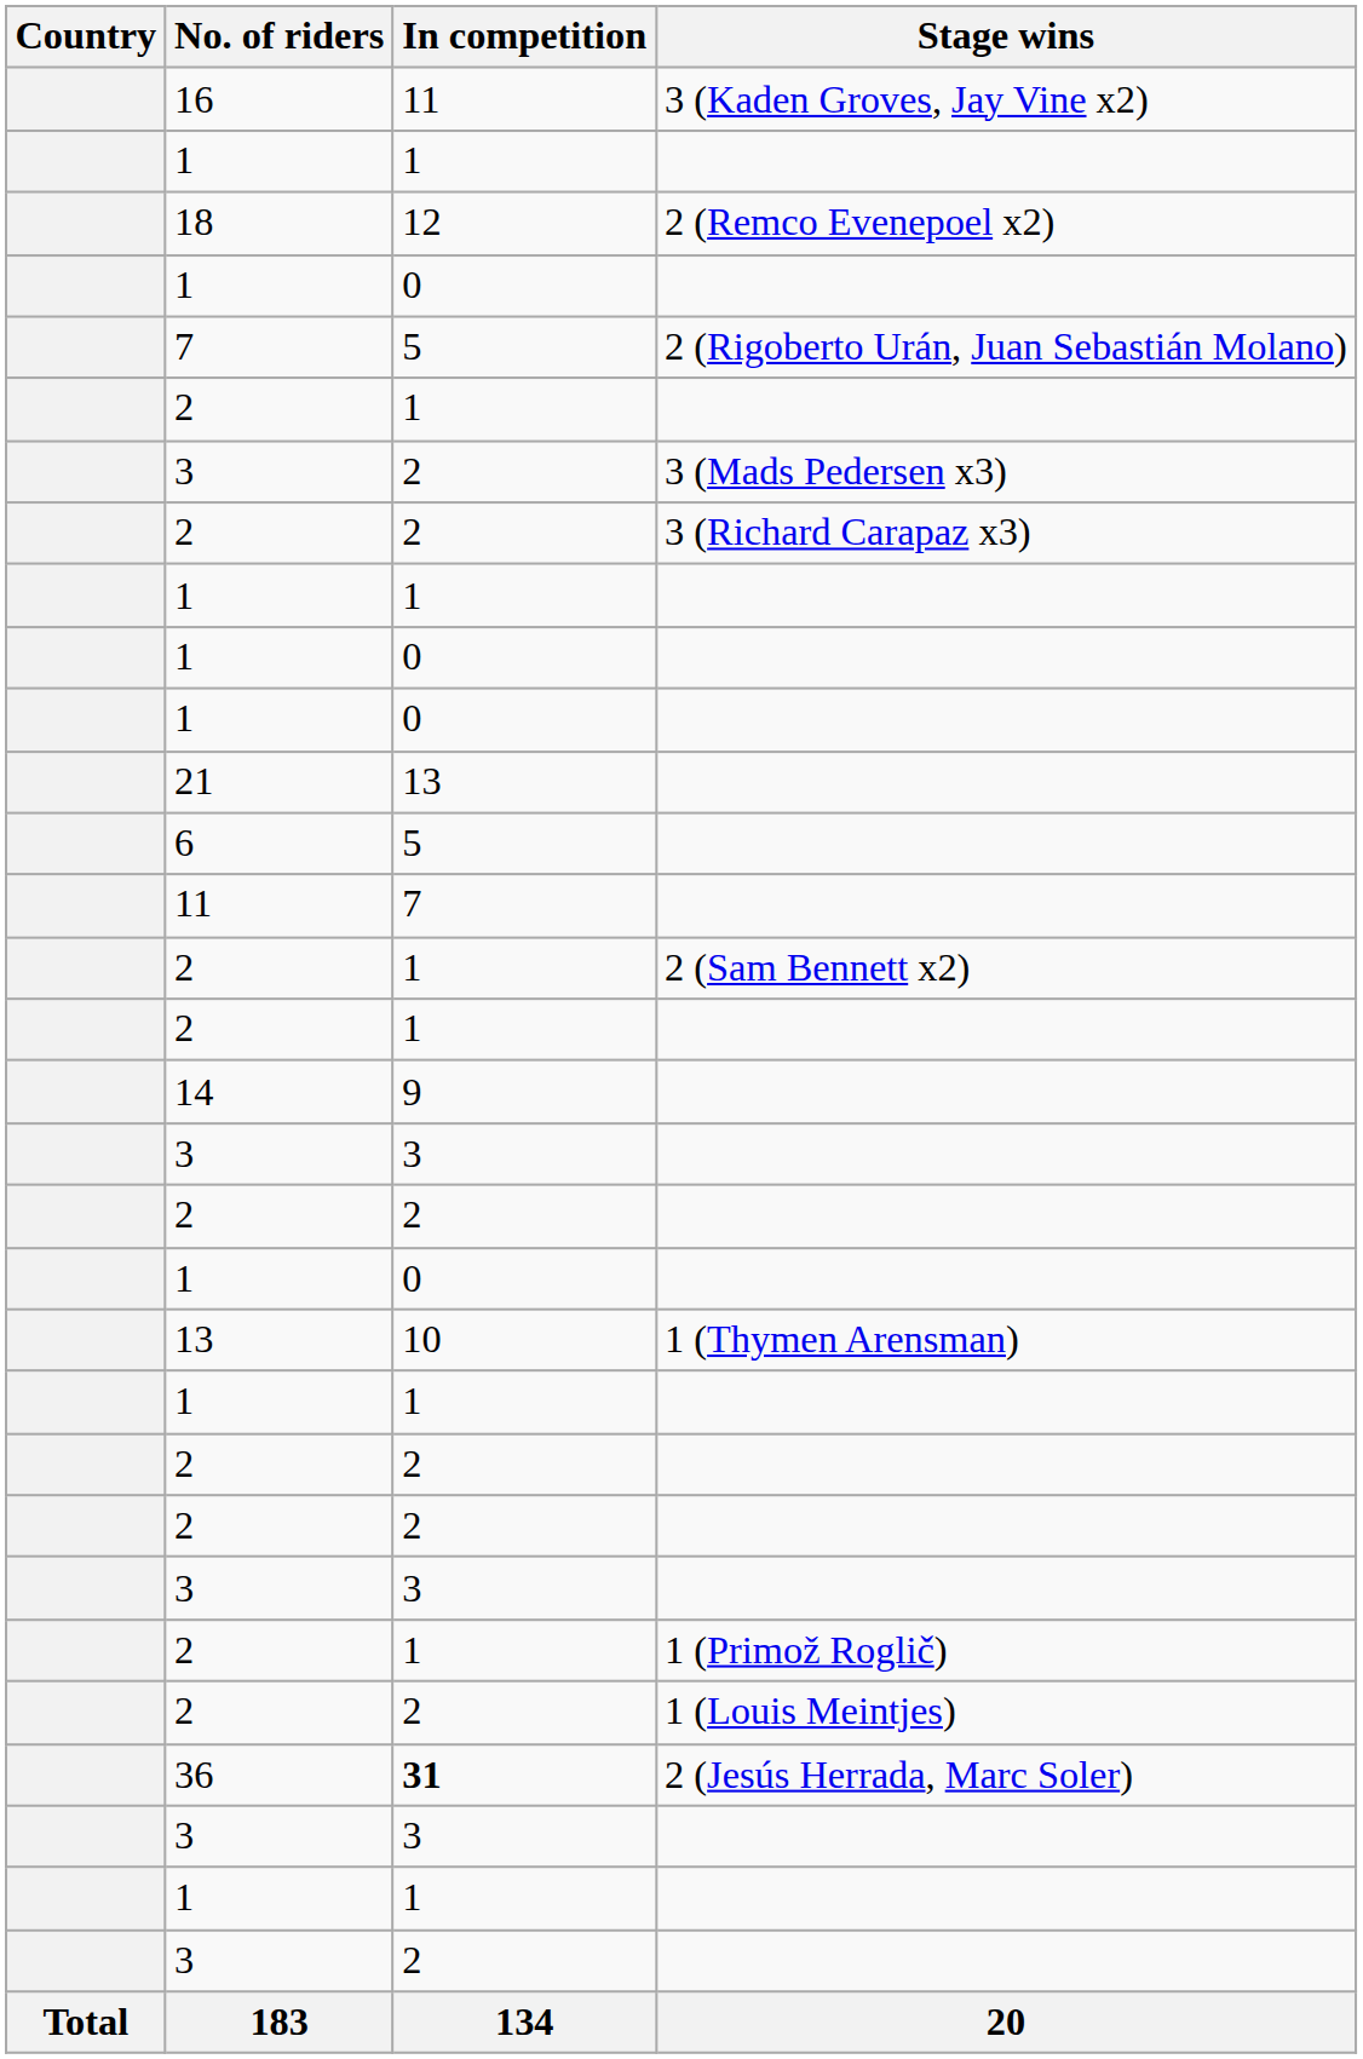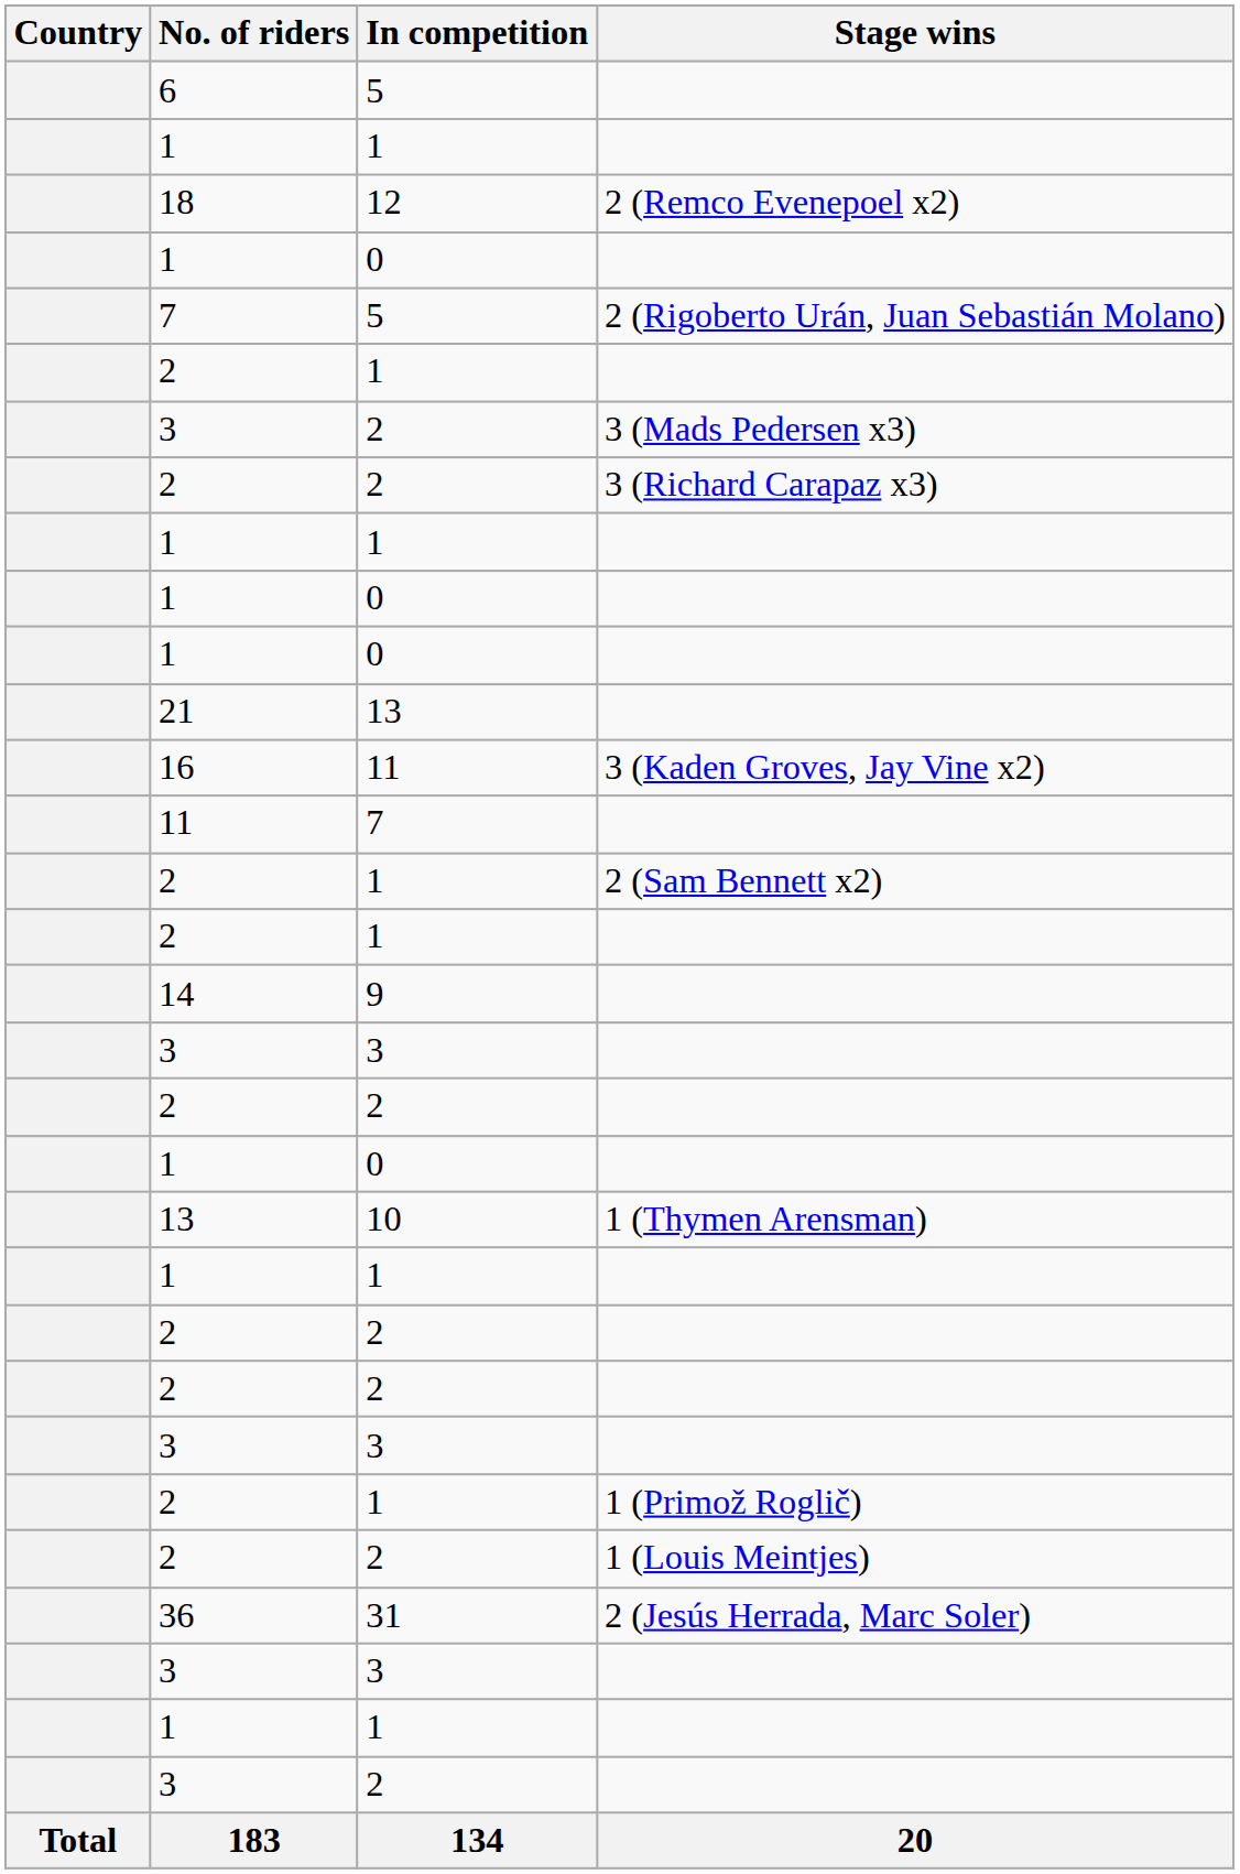rows swapped: 16 <-> 6
36 | In competition: bold -> normal
